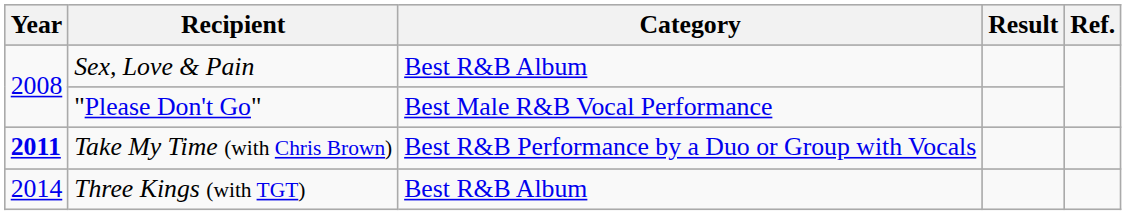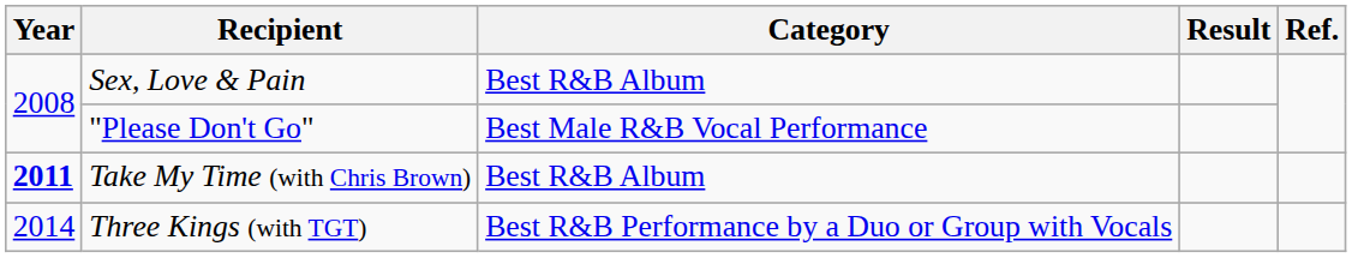Take My Time (with Chris Brown) | Category: Best R&B Performance by a Duo or Group with Vocals -> Best R&B Album
Three Kings (with TGT) | Category: Best R&B Album -> Best R&B Performance by a Duo or Group with Vocals
